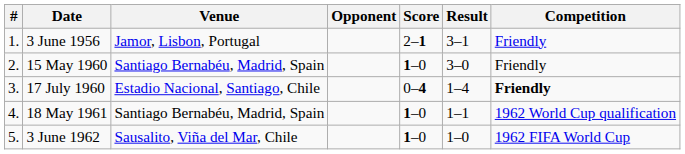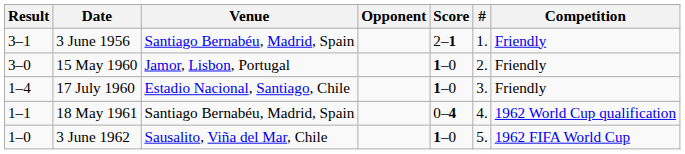columns swapped: # <-> Result
3 June 1956 | Venue: Jamor, Lisbon, Portugal -> Santiago Bernabéu, Madrid, Spain
15 May 1960 | Venue: Santiago Bernabéu, Madrid, Spain -> Jamor, Lisbon, Portugal
17 July 1960 | Score: 0–4 -> 1–0
17 July 1960 | Competition: bold -> normal
18 May 1961 | Score: 1–0 -> 0–4
